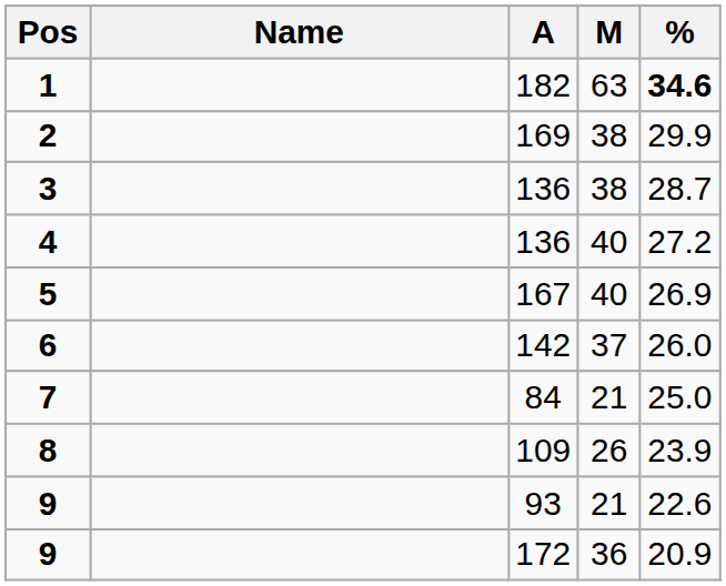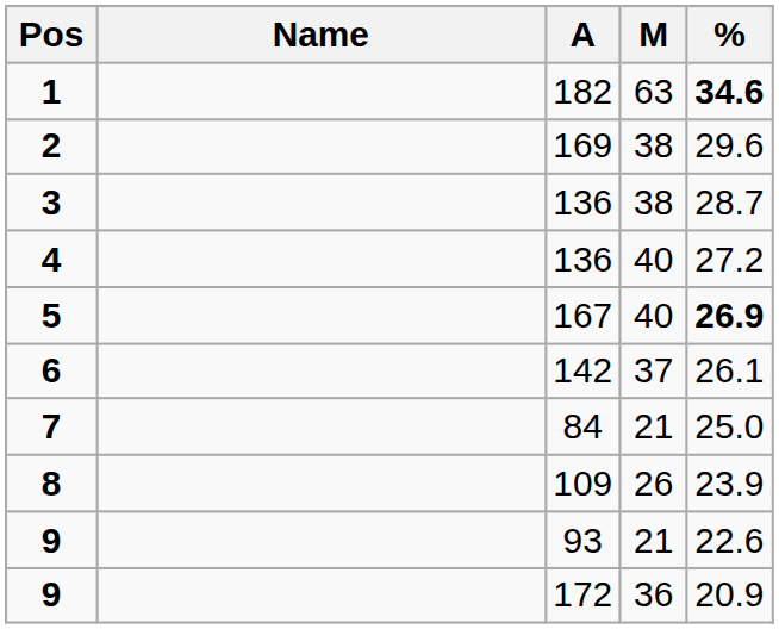2 | %: 29.9 -> 29.6
5 | %: normal -> bold
6 | %: 26.0 -> 26.1
